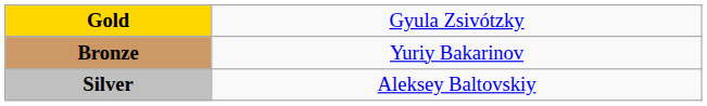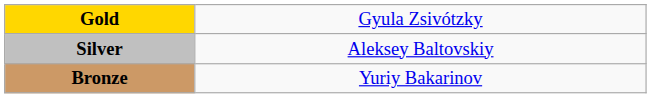rows swapped: Silver <-> Bronze
